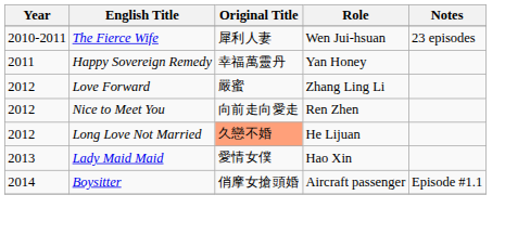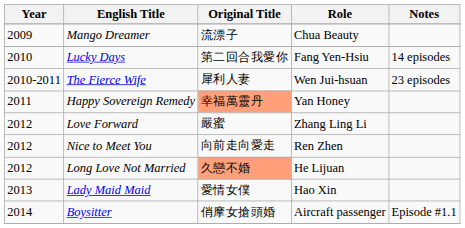+ row: 2009 | Mango Dreamer | 流漂子 | Chua Beauty
+ row: 2010 | Lucky Days | 第二回合我愛你 | Fang Yen-Hsiu | 14 episodes
Happy Sovereign Remedy | Original Title: no background -> lightsalmon background
